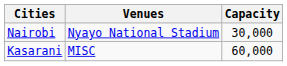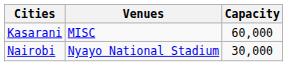rows swapped: Nairobi <-> Kasarani
